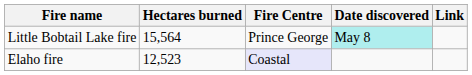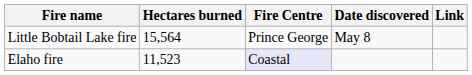Little Bobtail Lake fire | Date discovered: paleturquoise background -> no background
Elaho fire | Hectares burned: 12,523 -> 11,523
